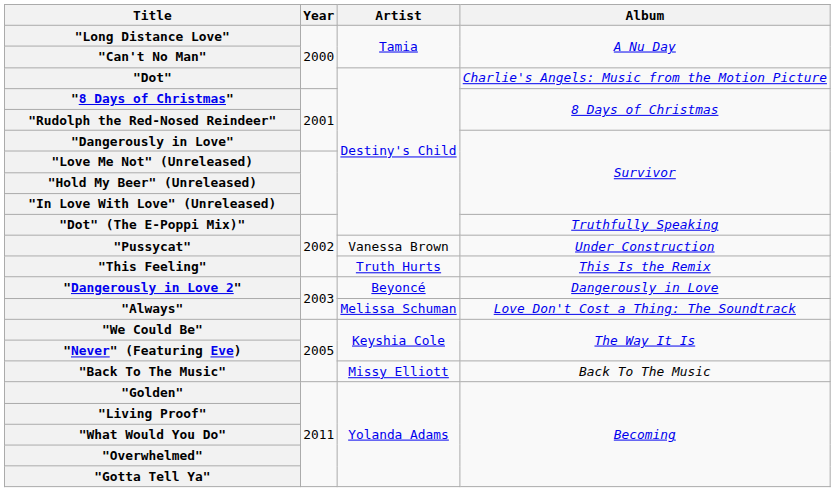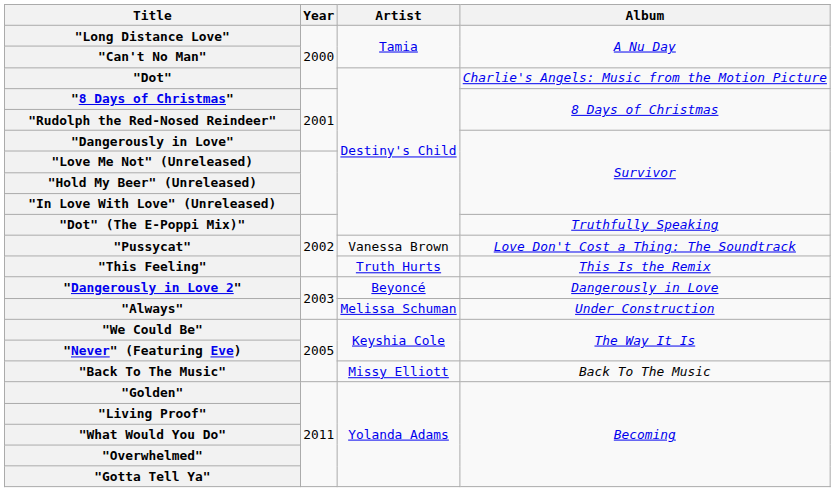"Pussycat" | Album: Under Construction -> Love Don't Cost a Thing: The Soundtrack
"Always" | Album: Love Don't Cost a Thing: The Soundtrack -> Under Construction
